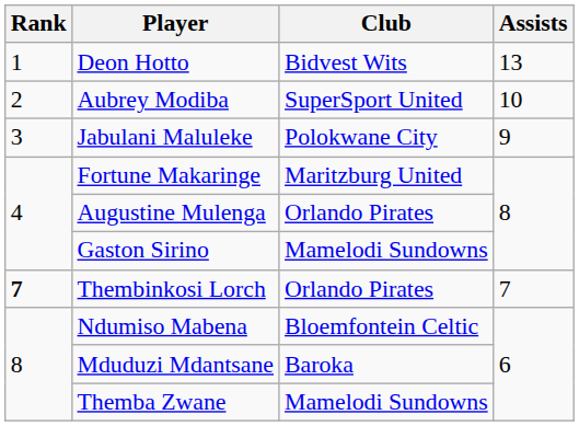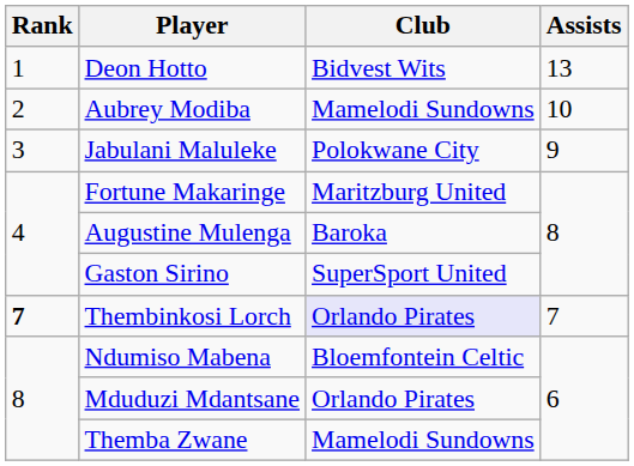Aubrey Modiba | Club: SuperSport United -> Mamelodi Sundowns
Augustine Mulenga | Club: Orlando Pirates -> Baroka
Gaston Sirino | Club: Mamelodi Sundowns -> SuperSport United
Thembinkosi Lorch | Club: no background -> lavender background
Mduduzi Mdantsane | Club: Baroka -> Orlando Pirates
